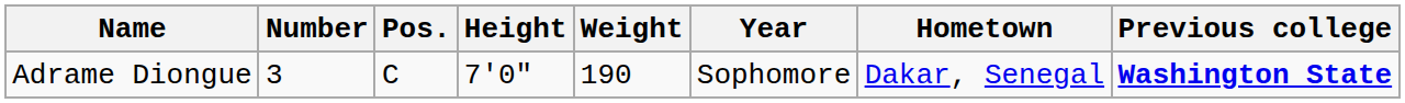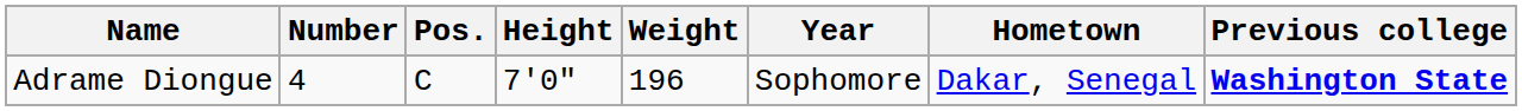Adrame Diongue | Number: 3 -> 4
Adrame Diongue | Weight: 190 -> 196
